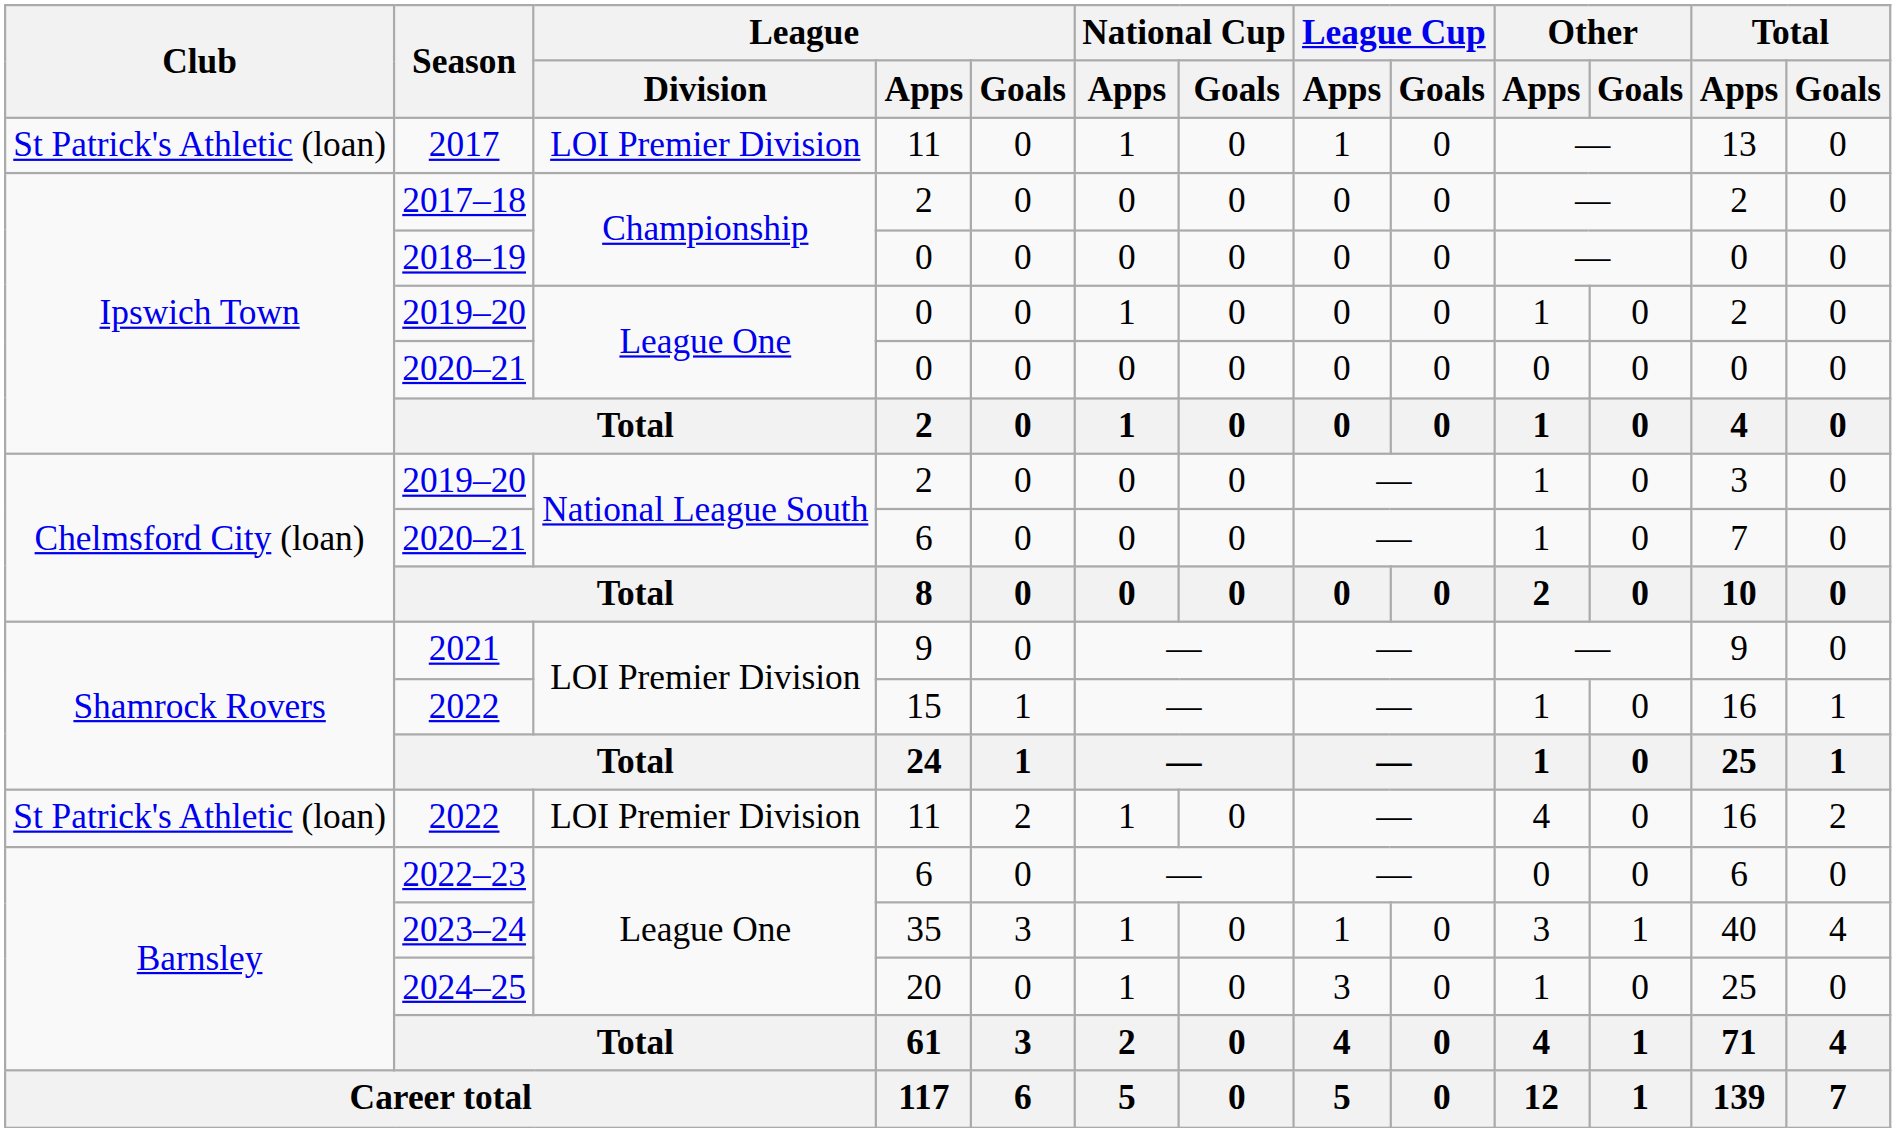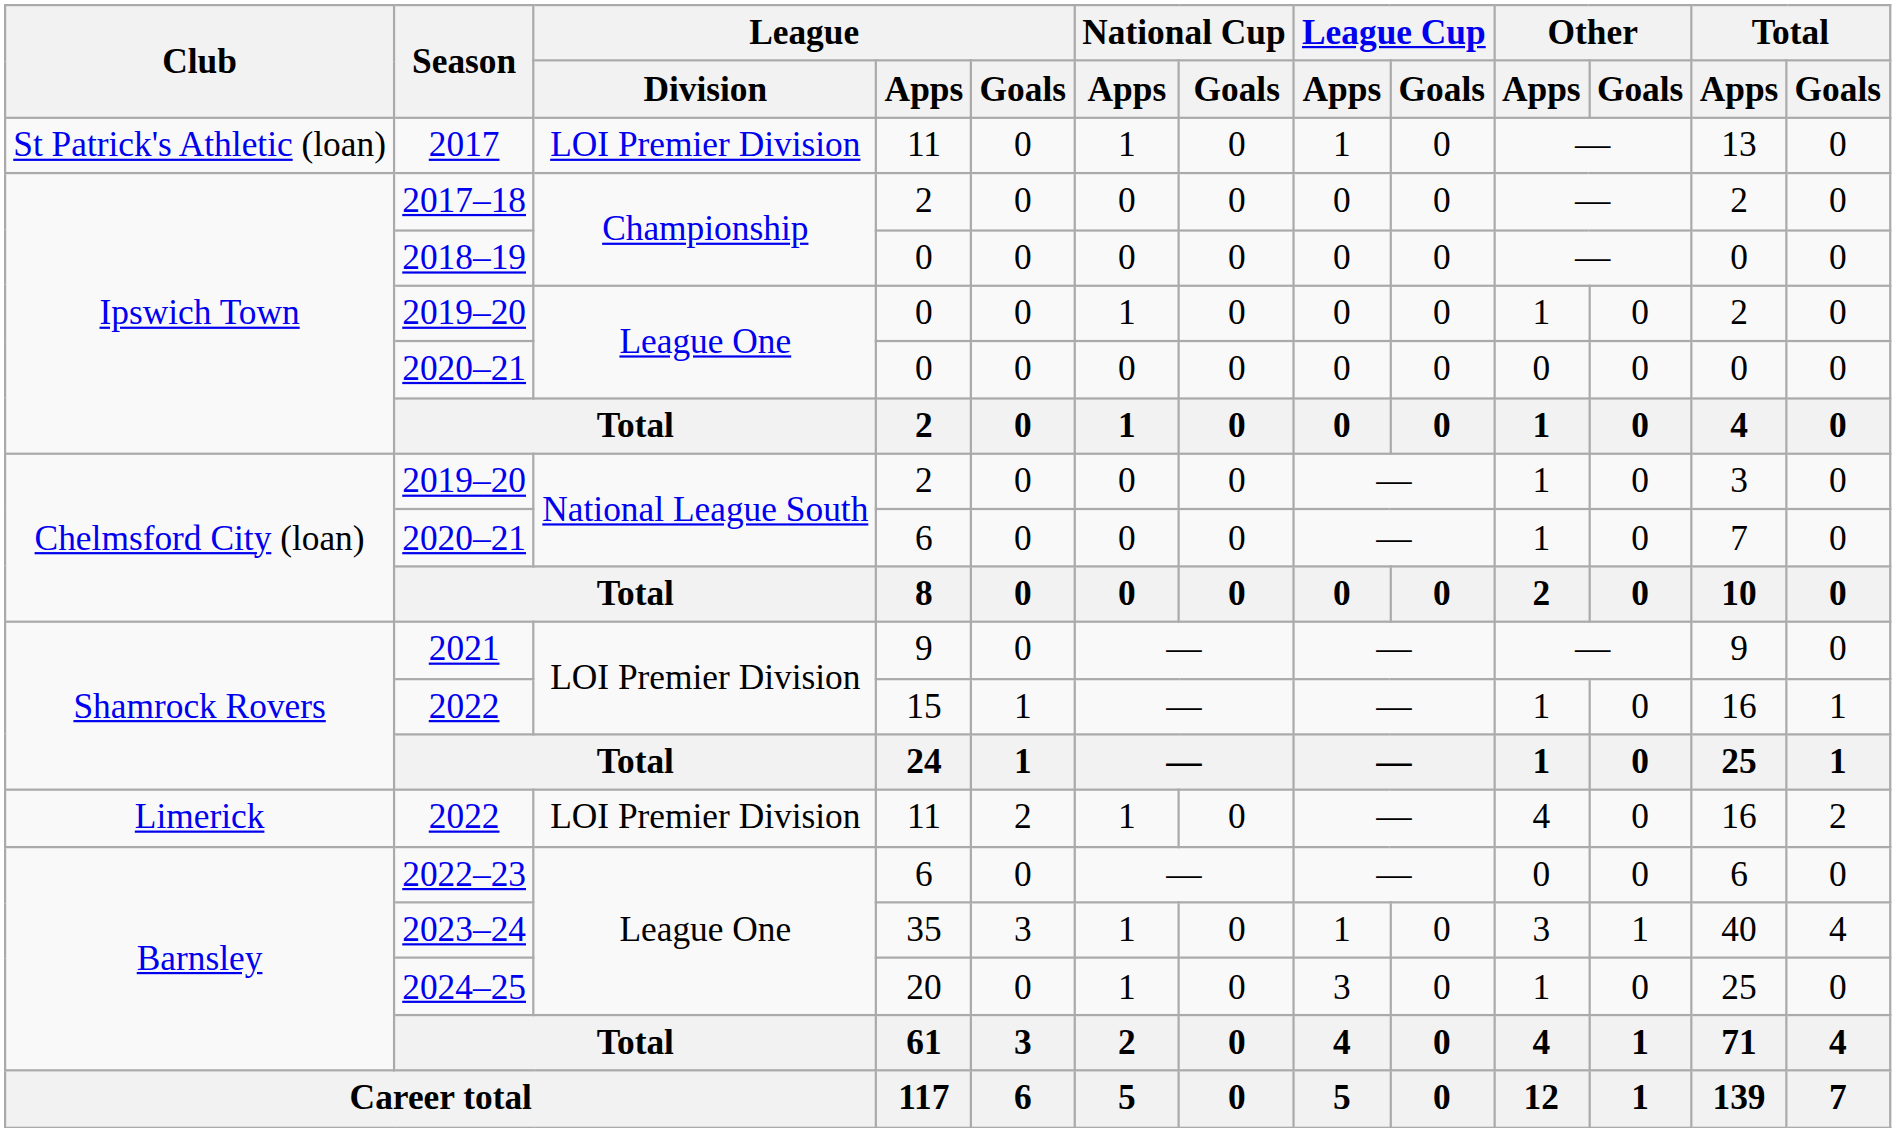2022 / 11 | Club: St Patrick's Athletic (loan) -> Limerick
